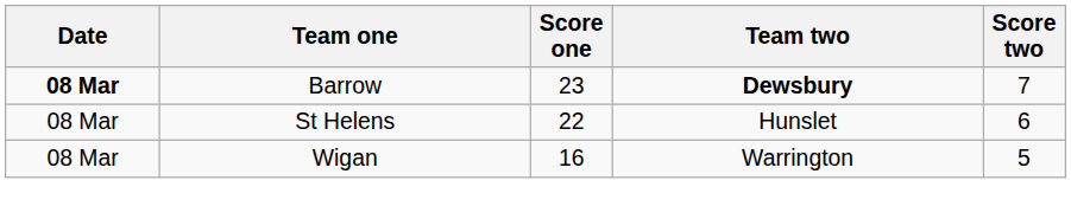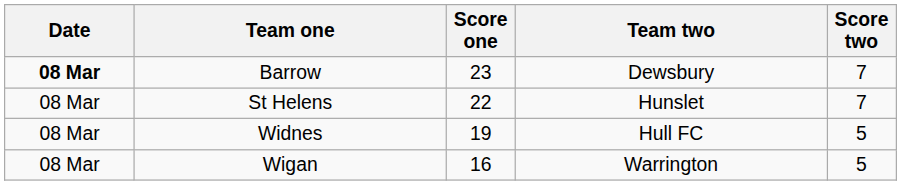Barrow | Team two: bold -> normal
St Helens | Score two: 6 -> 7
+ row: 08 Mar | Widnes | 19 | Hull FC | 5
